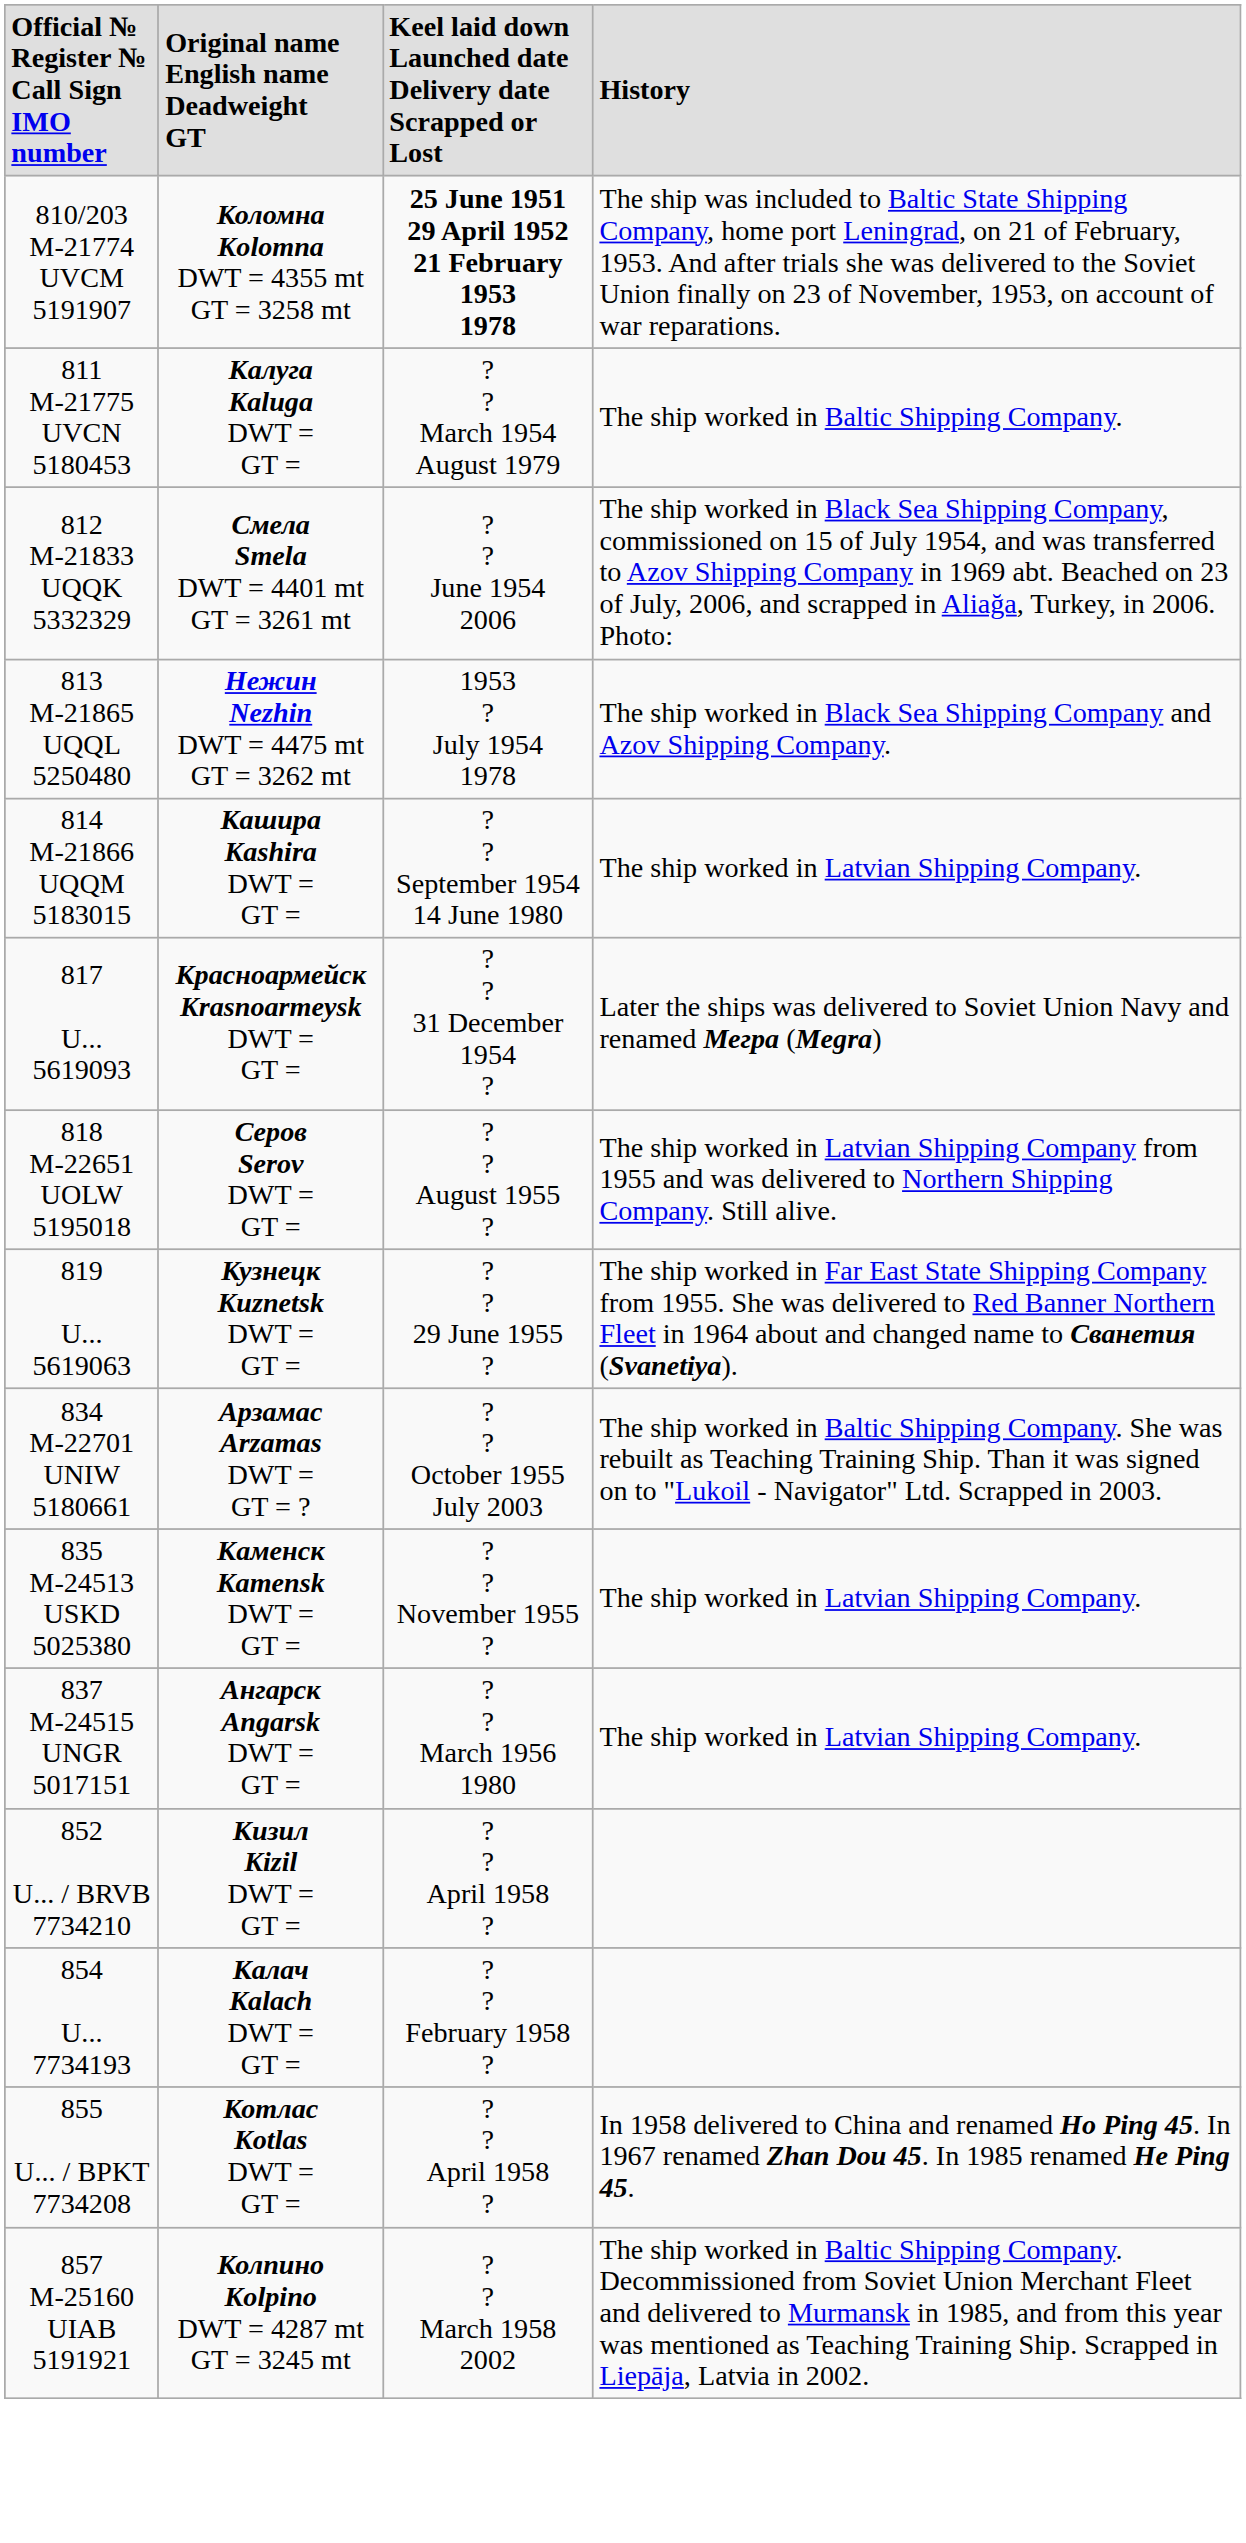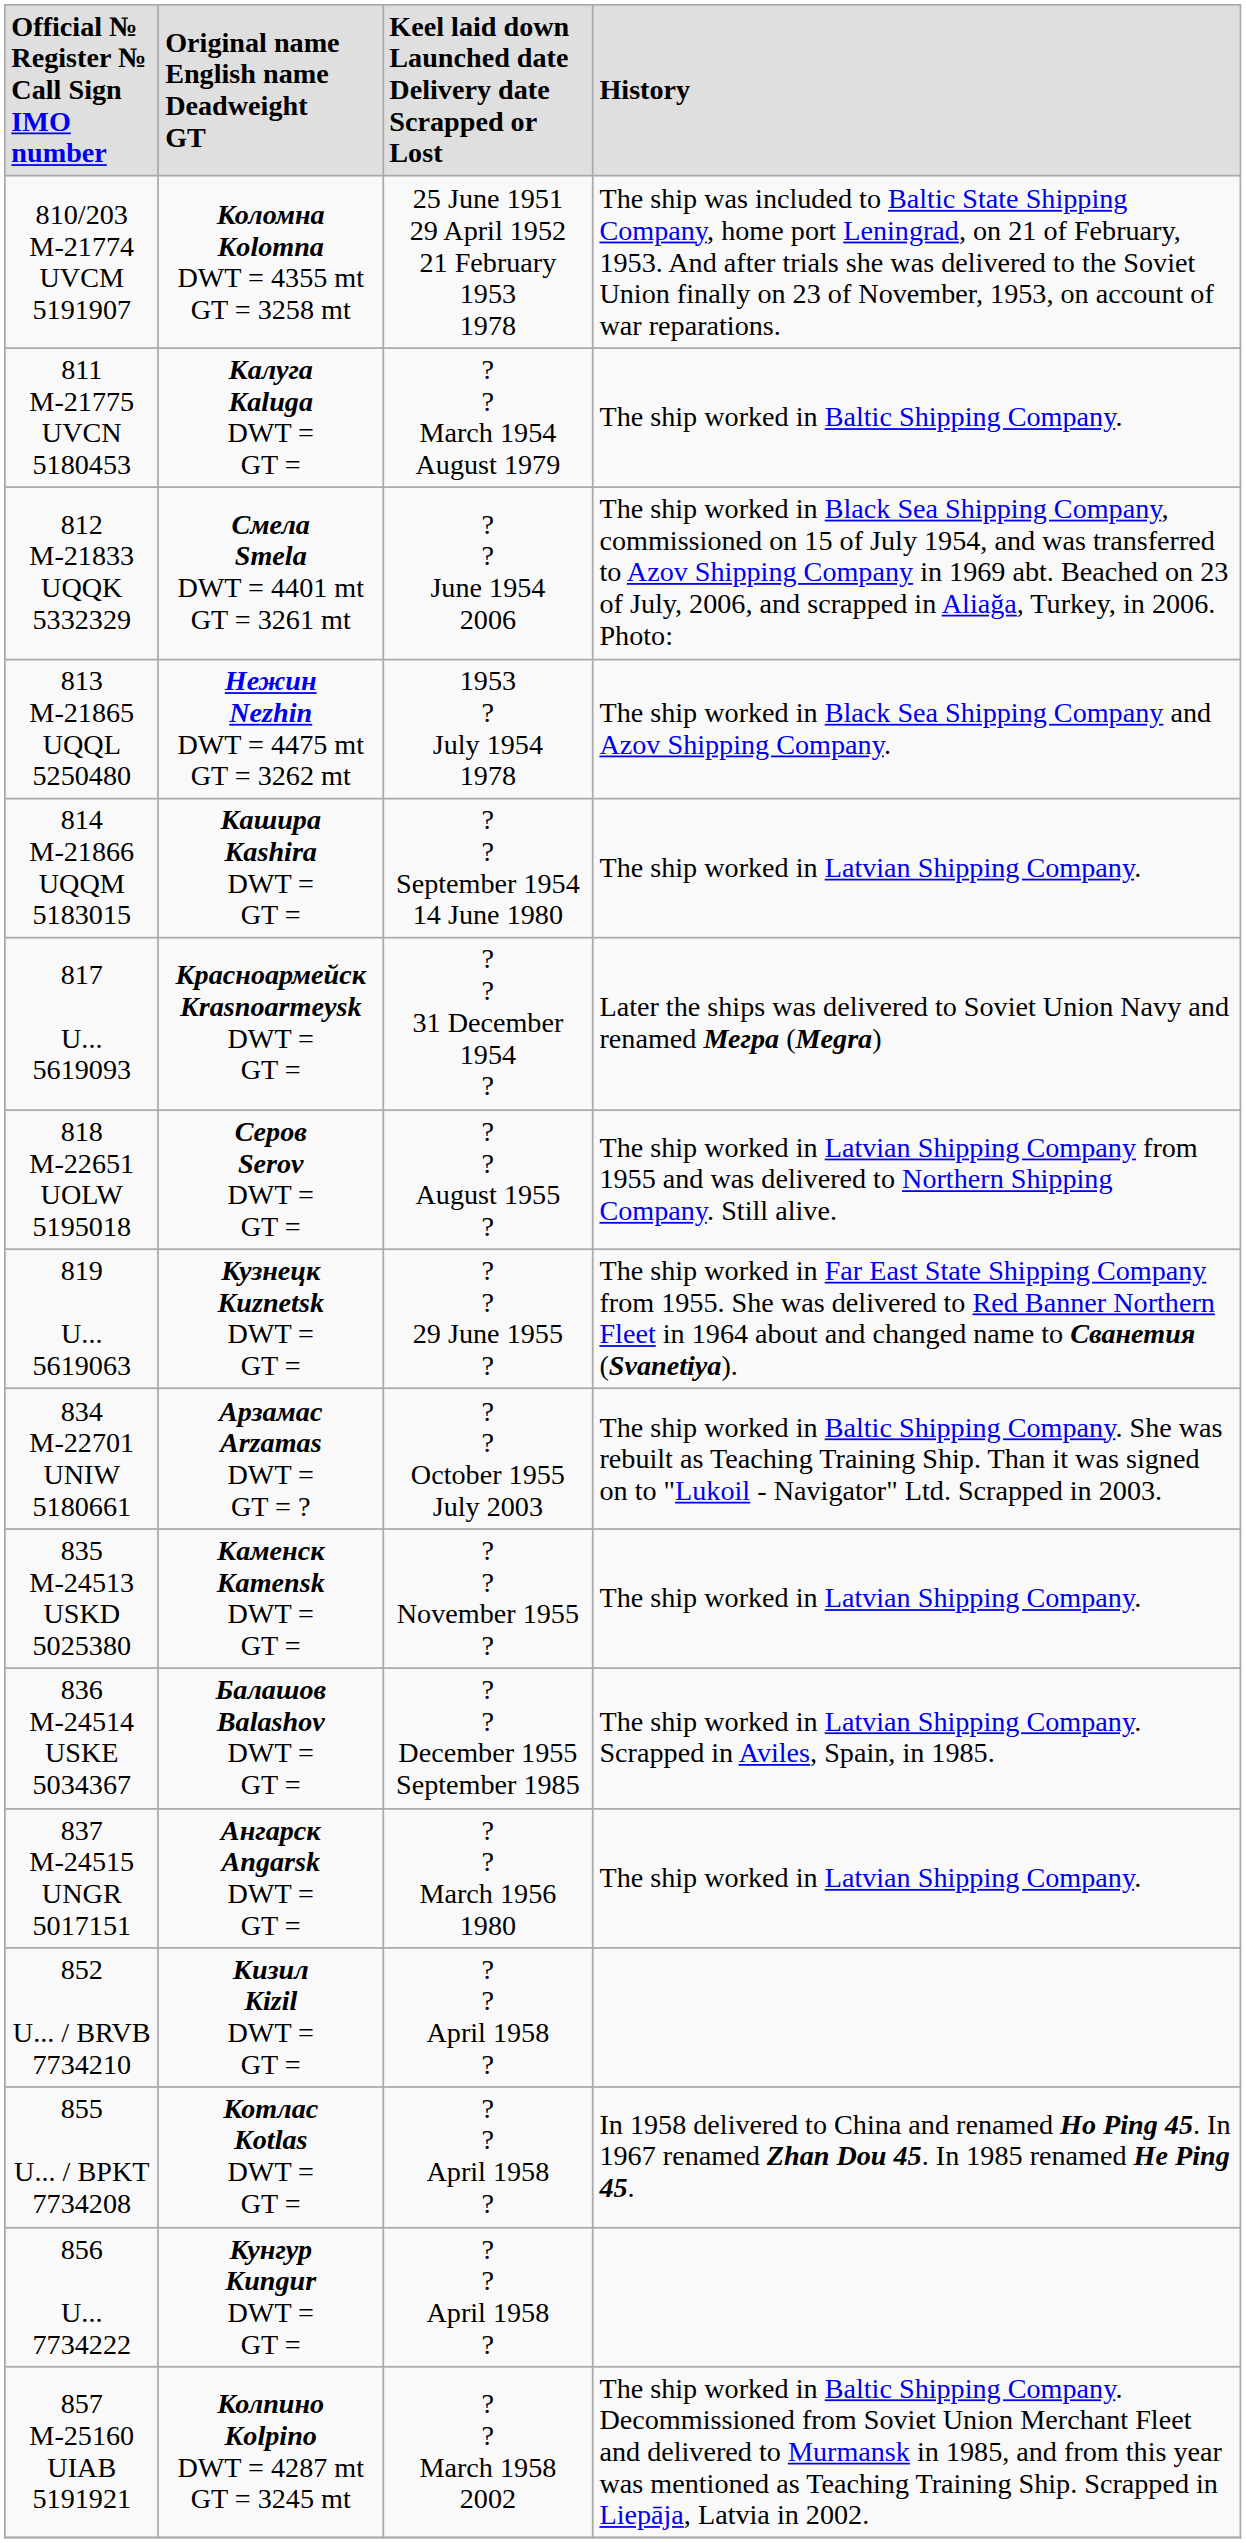810/203 М-21774 UVCM 5191907 | column 3: bold -> normal
+ row: 836 М-24514 USKE 5034367 | Балашов Balashov DWT = GT = | ? ? December 1955 September 1985 | The ship worked in Latvian Shipping Company. Scrapped in Aviles, Spain, in 1985.
- row: 854 U... 7734193 | Калач Kalach DWT = GT = | ? ? February 1958 ?
+ row: 856 U... 7734222 | Кунгур Kungur DWT = GT = | ? ? April 1958 ?
